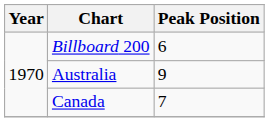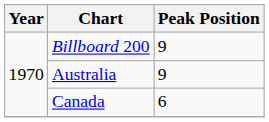Billboard 200 | Peak Position: 6 -> 9
Canada | Peak Position: 7 -> 6
